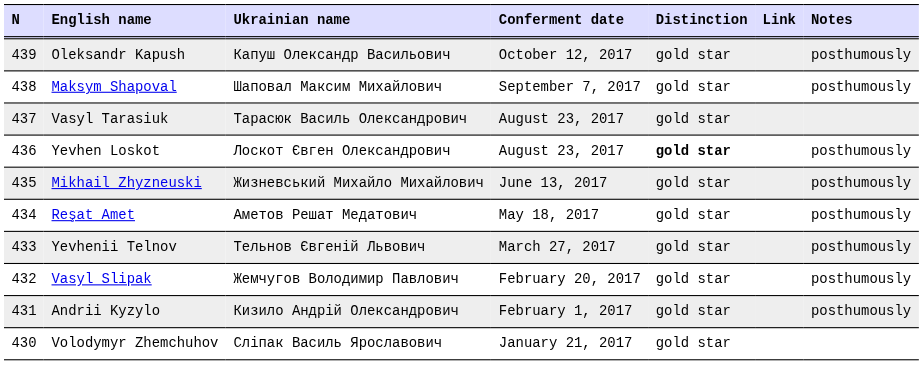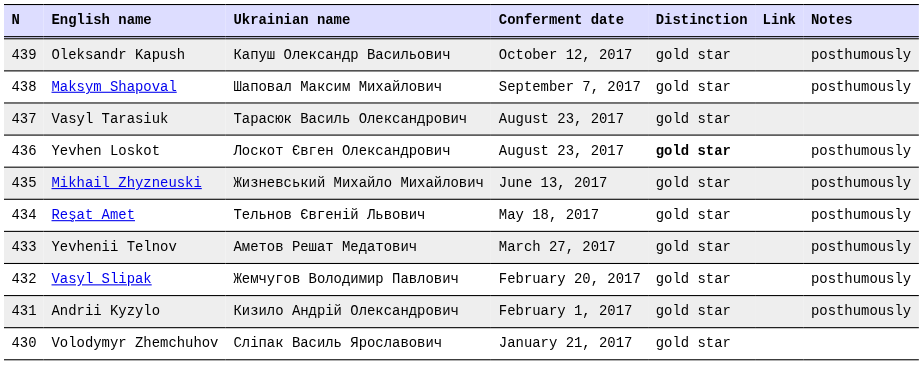Reşat Amet | Ukrainian name: Аметов Решат Медатович -> Тельнов Євгеній Львович
Yevhenii Telnov | Ukrainian name: Тельнов Євгеній Львович -> Аметов Решат Медатович
